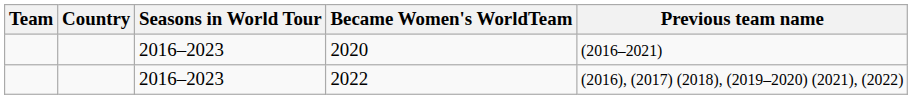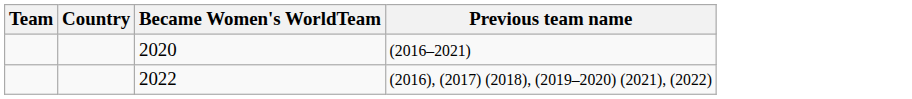- column: Seasons in World Tour | 2016–2023 | 2016–2023
